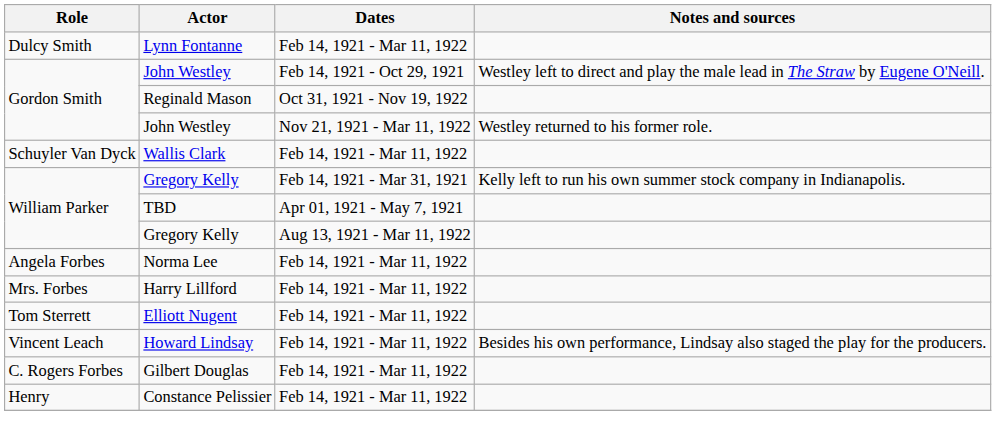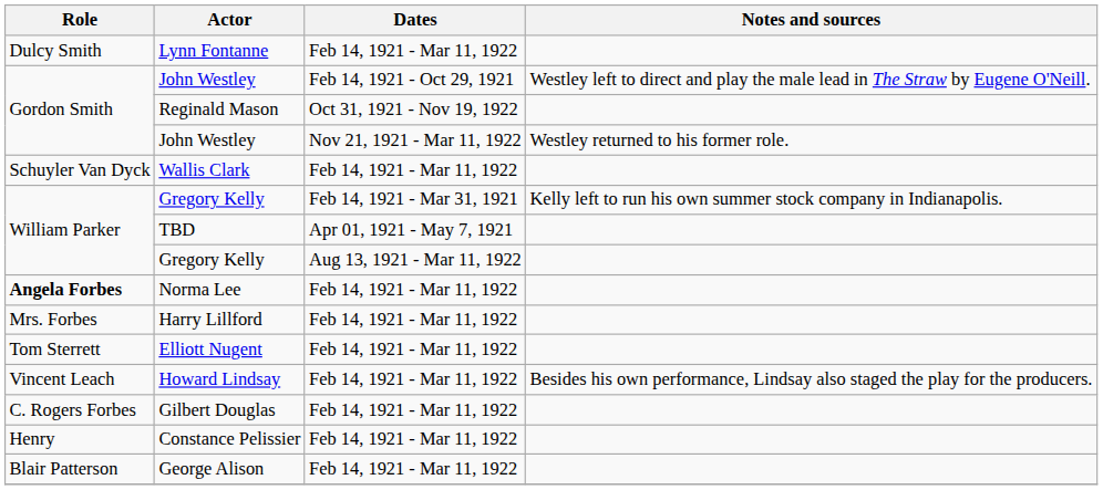Norma Lee | Role: normal -> bold
+ row: Blair Patterson | George Alison | Feb 14, 1921 - Mar 11, 1922
